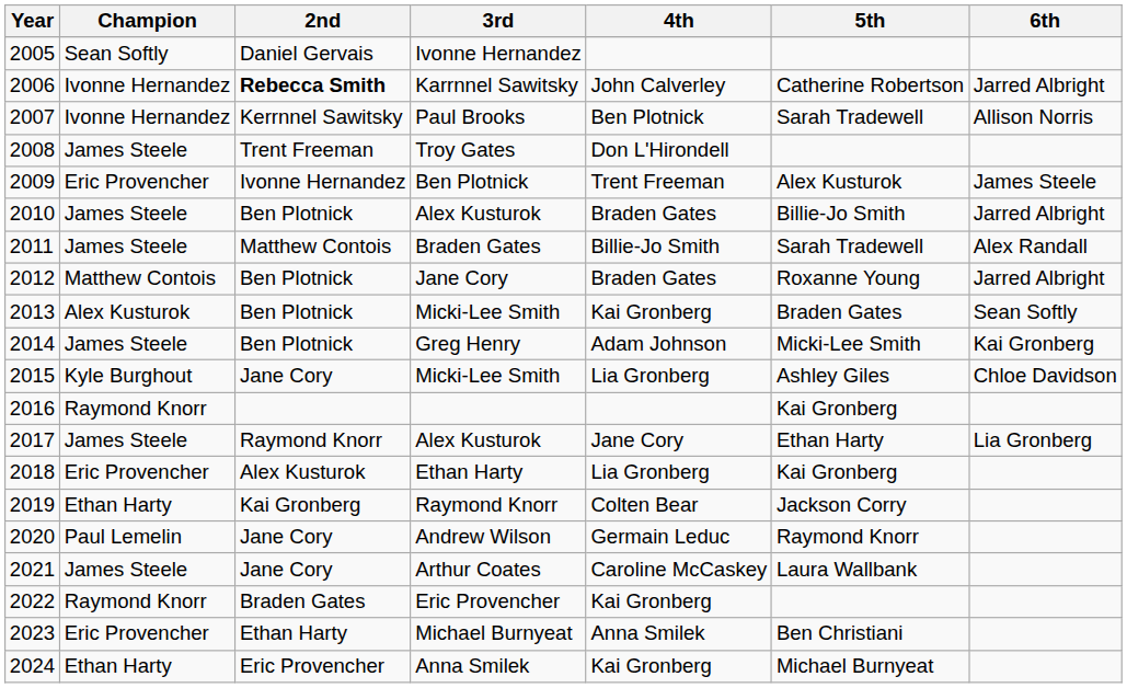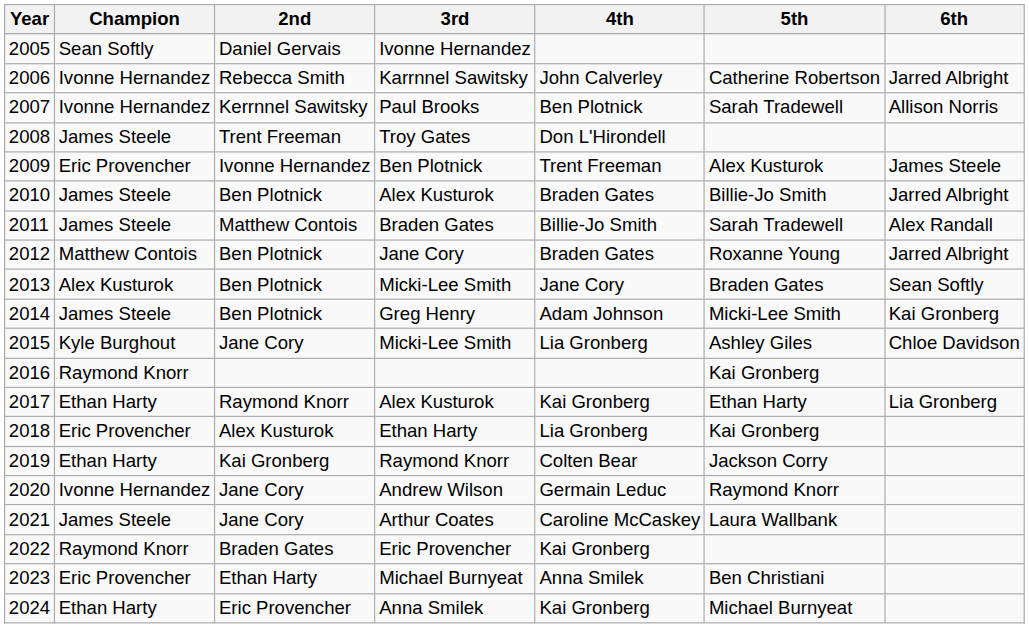Karrnnel Sawitsky | 2nd: bold -> normal
2013 / Micki-Lee Smith | 4th: Kai Gronberg -> Jane Cory
2017 / Alex Kusturok | Champion: James Steele -> Ethan Harty
2017 / Alex Kusturok | 4th: Jane Cory -> Kai Gronberg
Andrew Wilson | Champion: Paul Lemelin -> Ivonne Hernandez
